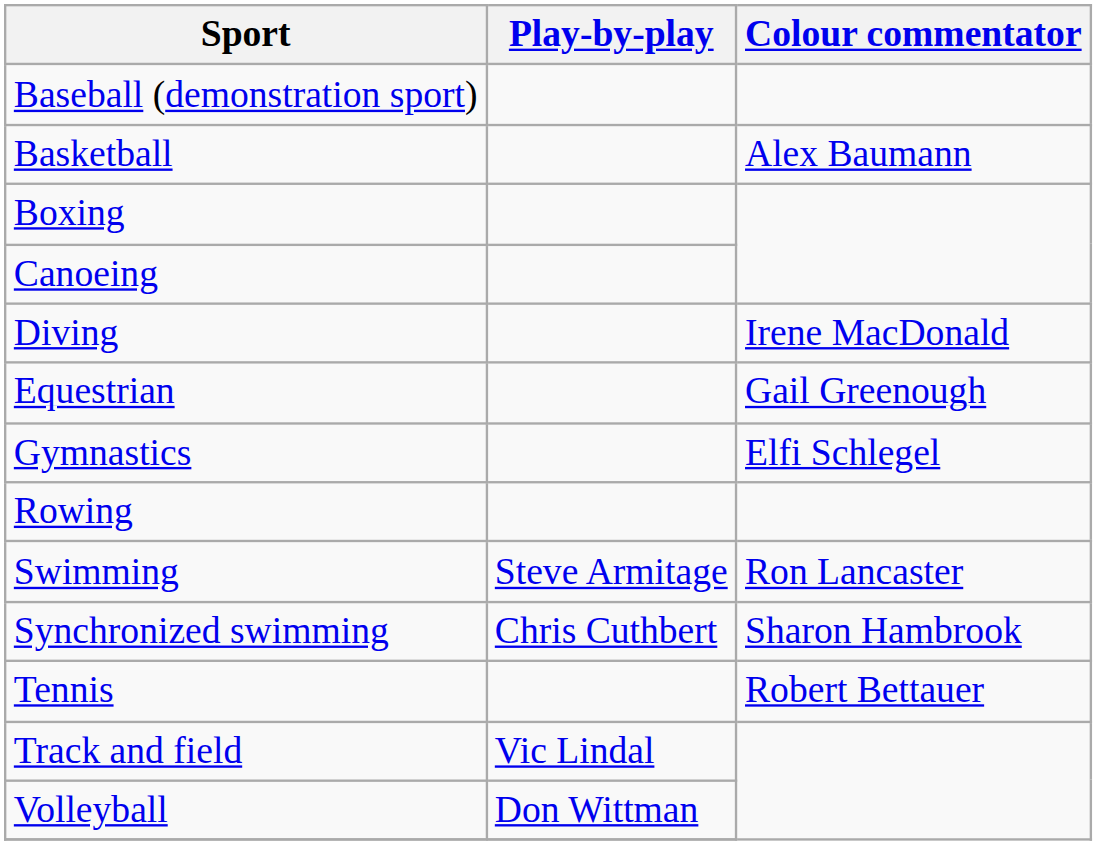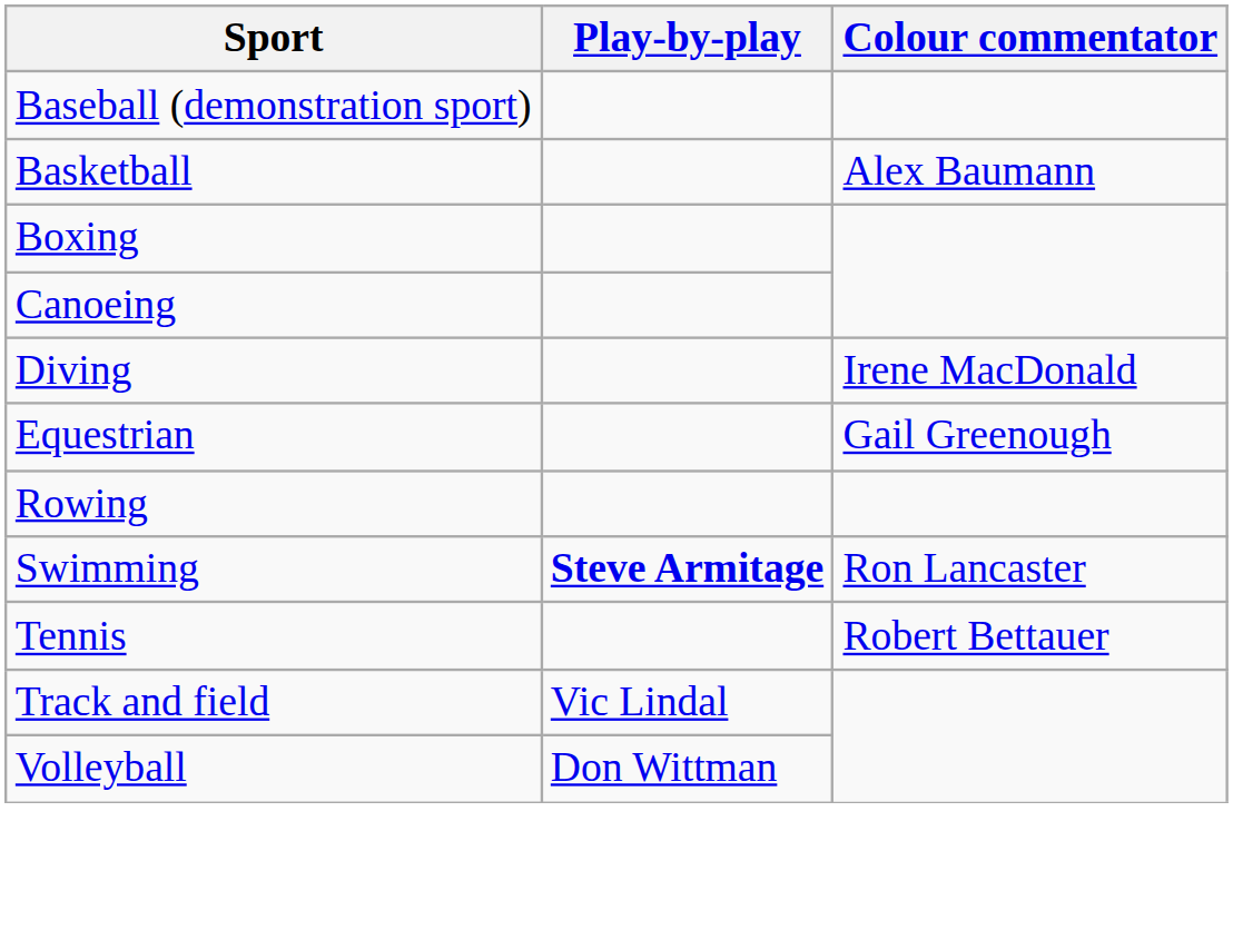- row: Gymnastics | Elfi Schlegel
Swimming | Play-by-play: normal -> bold
- row: Synchronized swimming | Chris Cuthbert | Sharon Hambrook
